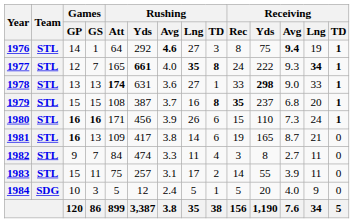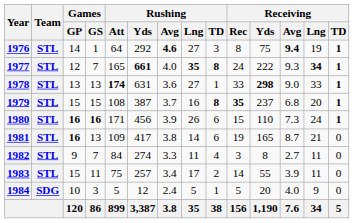1982 | Rushing / Yds: 474 -> 274
1983 | Rushing / Avg: 3.1 -> 3.4
